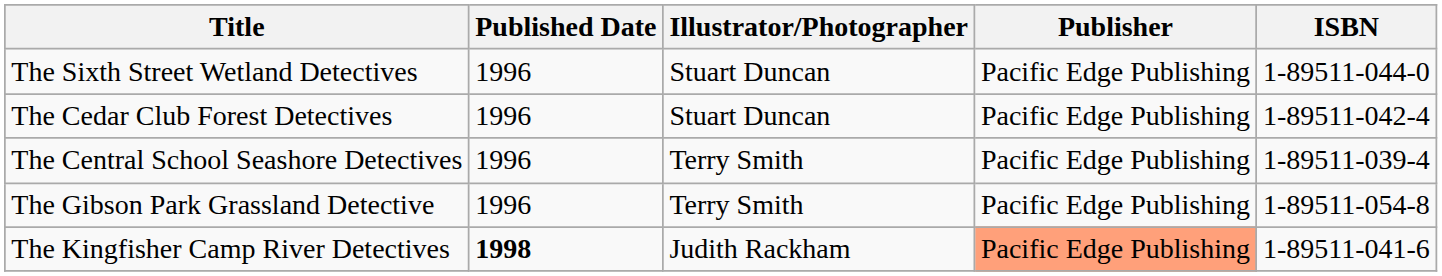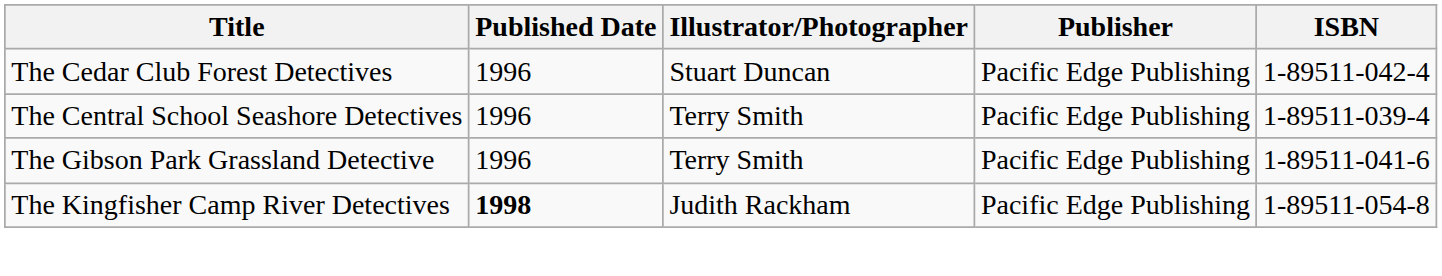- row: The Sixth Street Wetland Detectives | 1996 | Stuart Duncan | Pacific Edge Publishing | 1-89511-044-0
The Gibson Park Grassland Detective | ISBN: 1-89511-054-8 -> 1-89511-041-6
The Kingfisher Camp River Detectives | Publisher: lightsalmon background -> no background
The Kingfisher Camp River Detectives | ISBN: 1-89511-041-6 -> 1-89511-054-8
